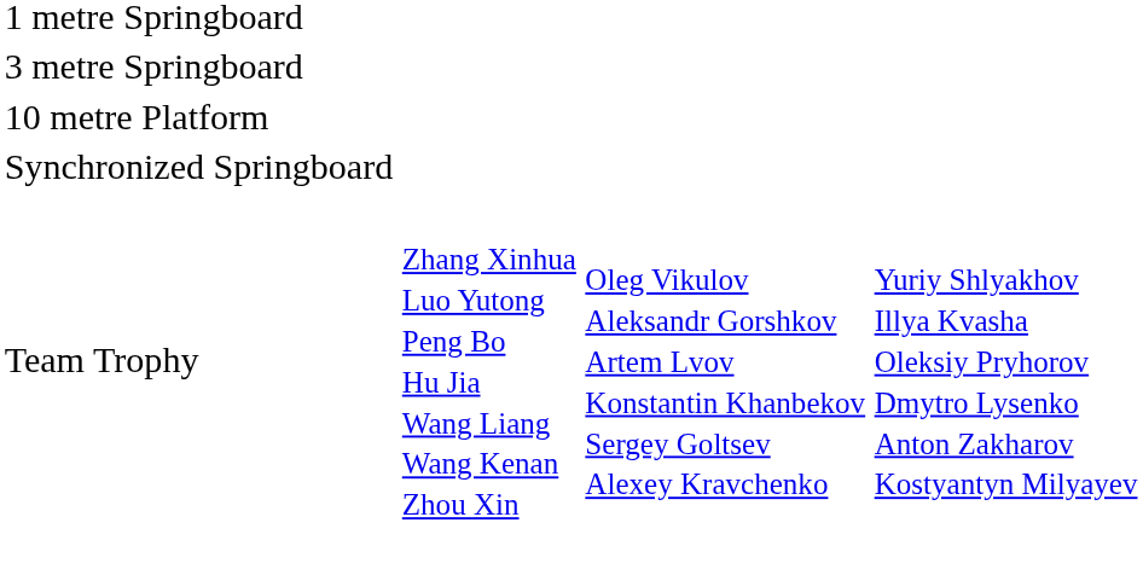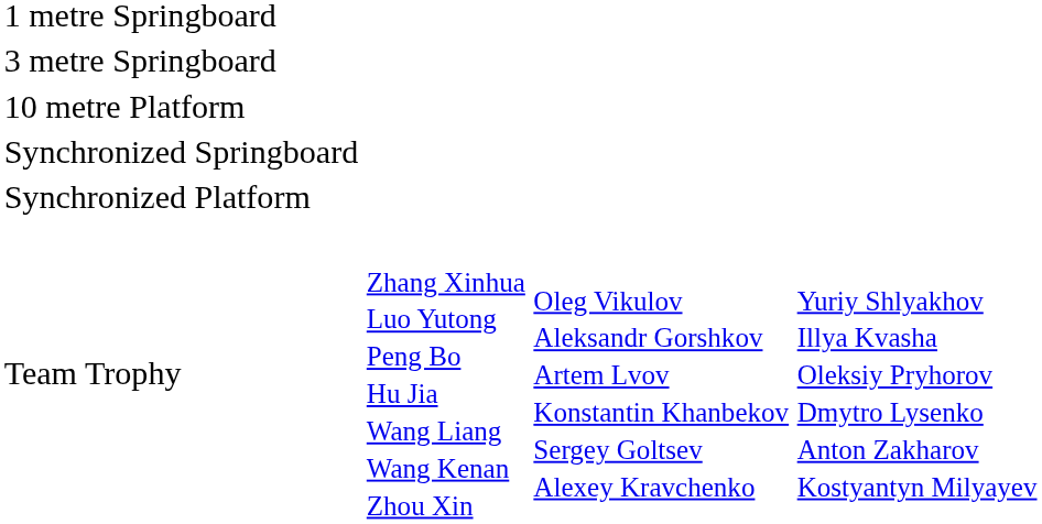+ row: Synchronized Platform
